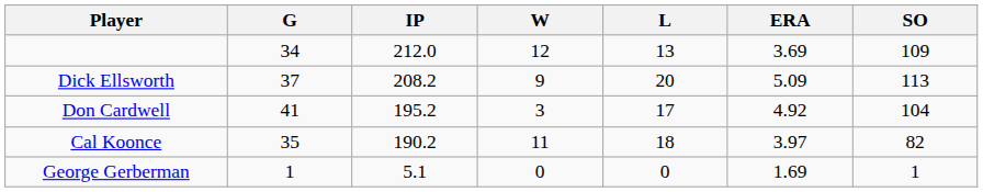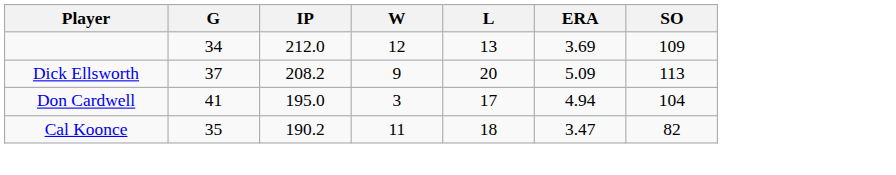Don Cardwell | IP: 195.2 -> 195.0
Don Cardwell | ERA: 4.92 -> 4.94
Cal Koonce | ERA: 3.97 -> 3.47
- row: George Gerberman | 1 | 5.1 | 0 | 0 | 1.69 | 1
